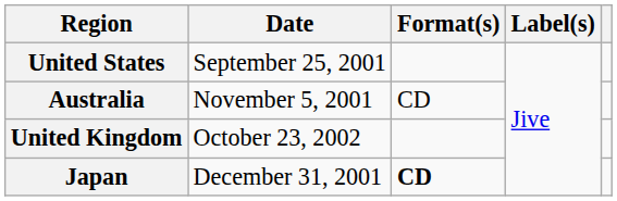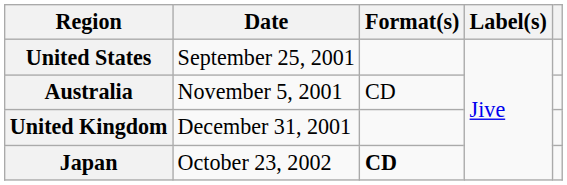United Kingdom | Date: October 23, 2002 -> December 31, 2001
Japan | Date: December 31, 2001 -> October 23, 2002
